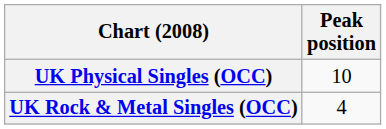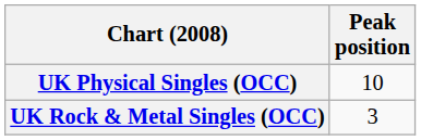UK Rock & Metal Singles (OCC) | Peak position: 4 -> 3
